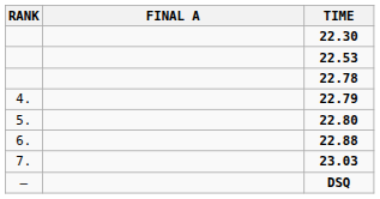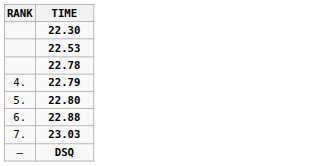- column: FINAL A
